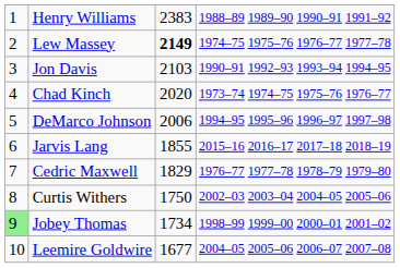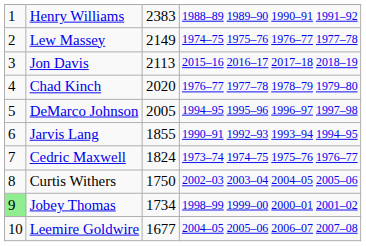Lew Massey | column 3: bold -> normal
Jon Davis | column 3: 2103 -> 2113
Jon Davis | column 4: 1990–91 1992–93 1993–94 1994–95 -> 2015–16 2016–17 2017–18 2018–19
Chad Kinch | column 4: 1973–74 1974–75 1975–76 1976–77 -> 1976–77 1977–78 1978–79 1979–80
DeMarco Johnson | column 3: 2006 -> 2005
Jarvis Lang | column 4: 2015–16 2016–17 2017–18 2018–19 -> 1990–91 1992–93 1993–94 1994–95
Cedric Maxwell | column 3: 1829 -> 1824
Cedric Maxwell | column 4: 1976–77 1977–78 1978–79 1979–80 -> 1973–74 1974–75 1975–76 1976–77
